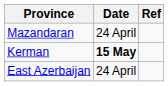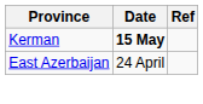- row: Mazandaran | 24 April
